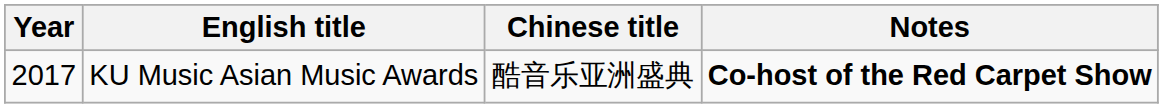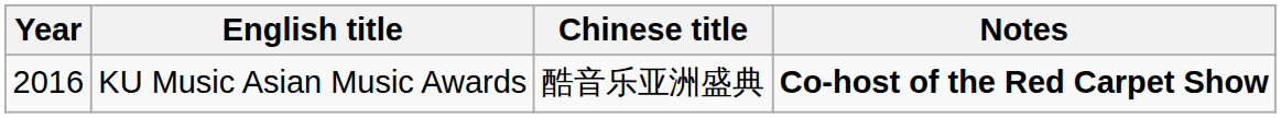KU Music Asian Music Awards | Year: 2017 -> 2016
